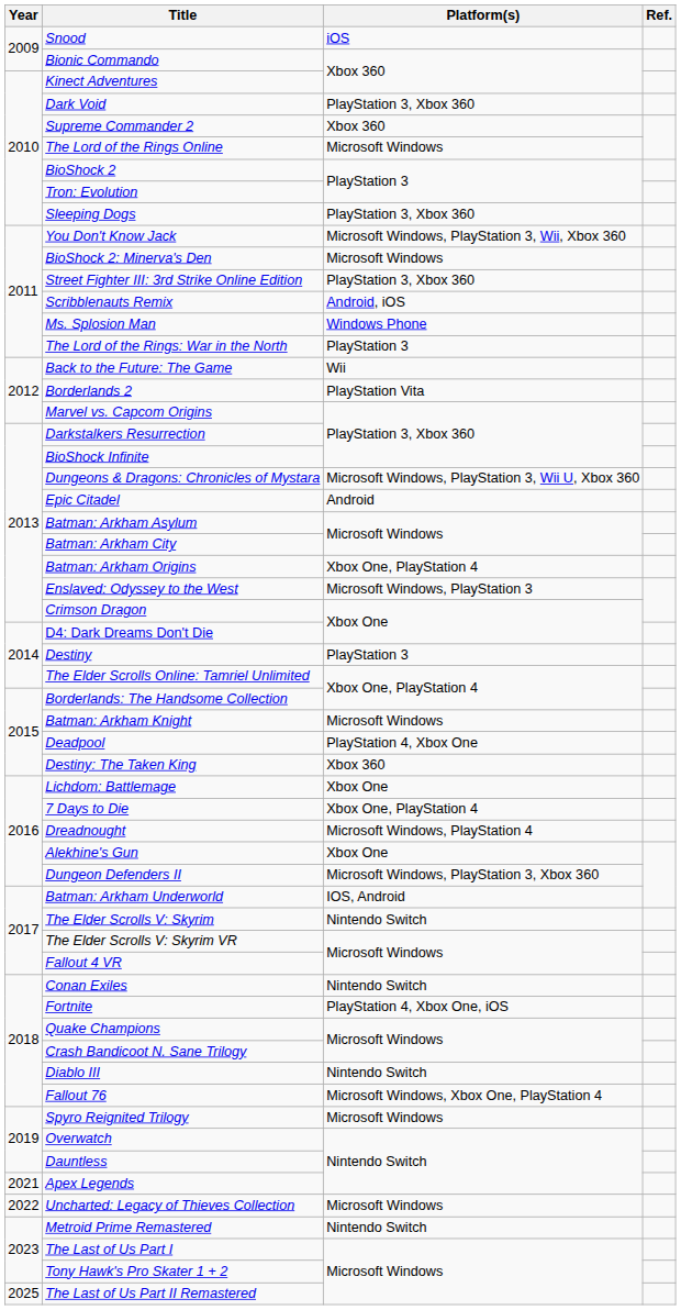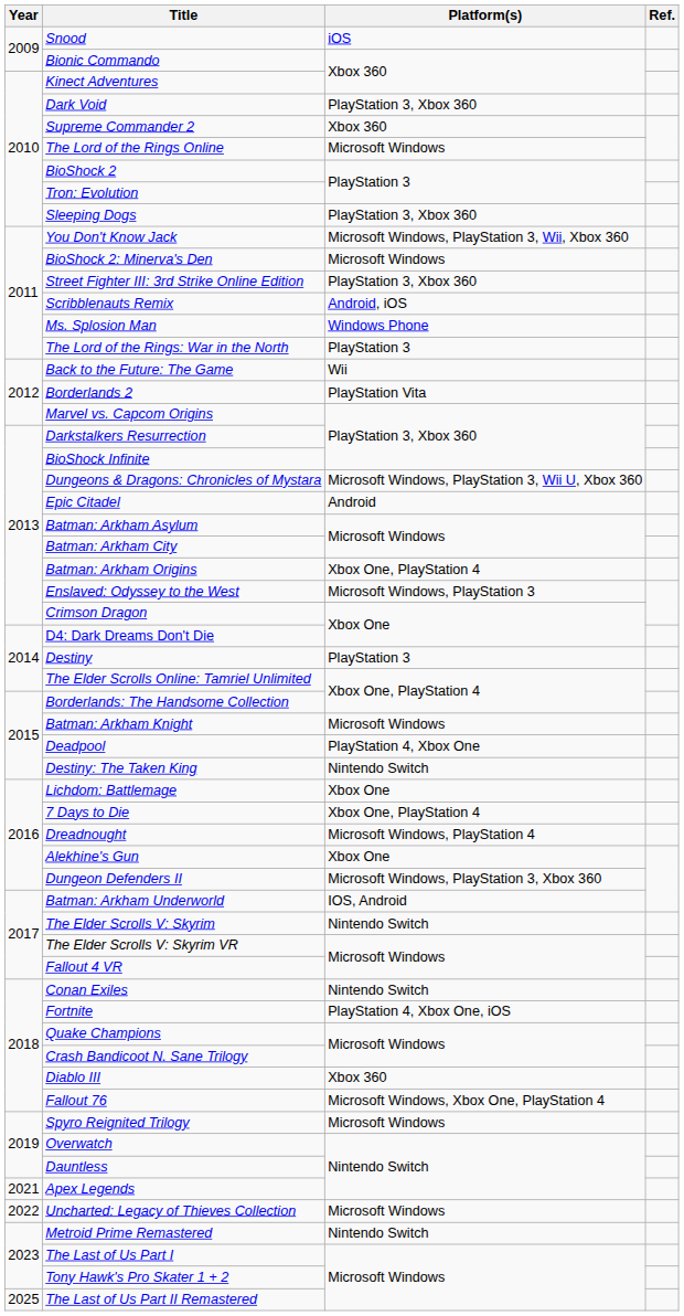Destiny: The Taken King | Platform(s): Xbox 360 -> Nintendo Switch
Diablo III | Platform(s): Nintendo Switch -> Xbox 360
